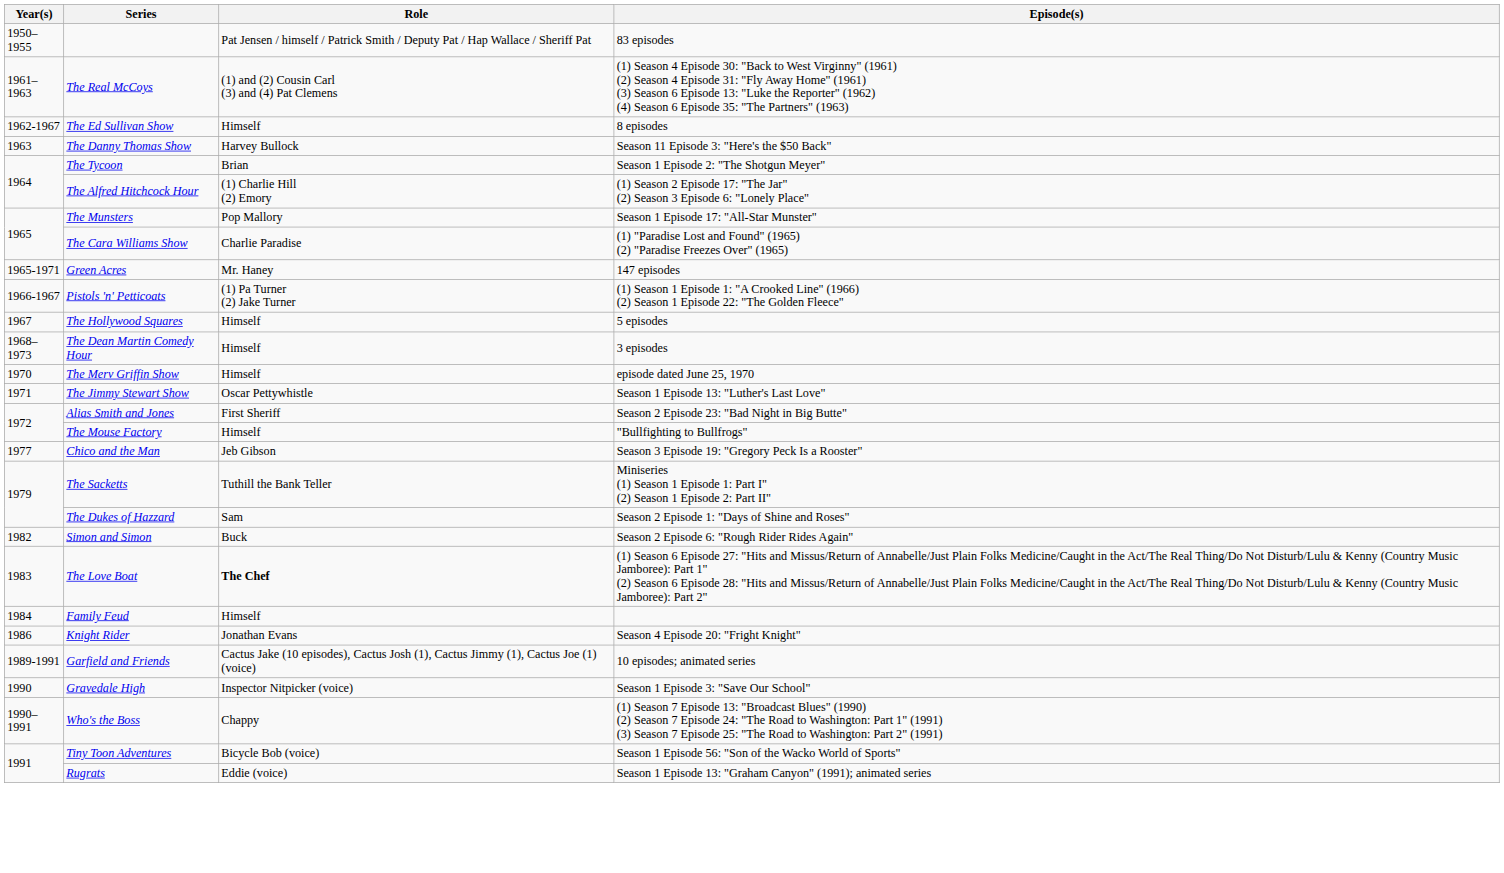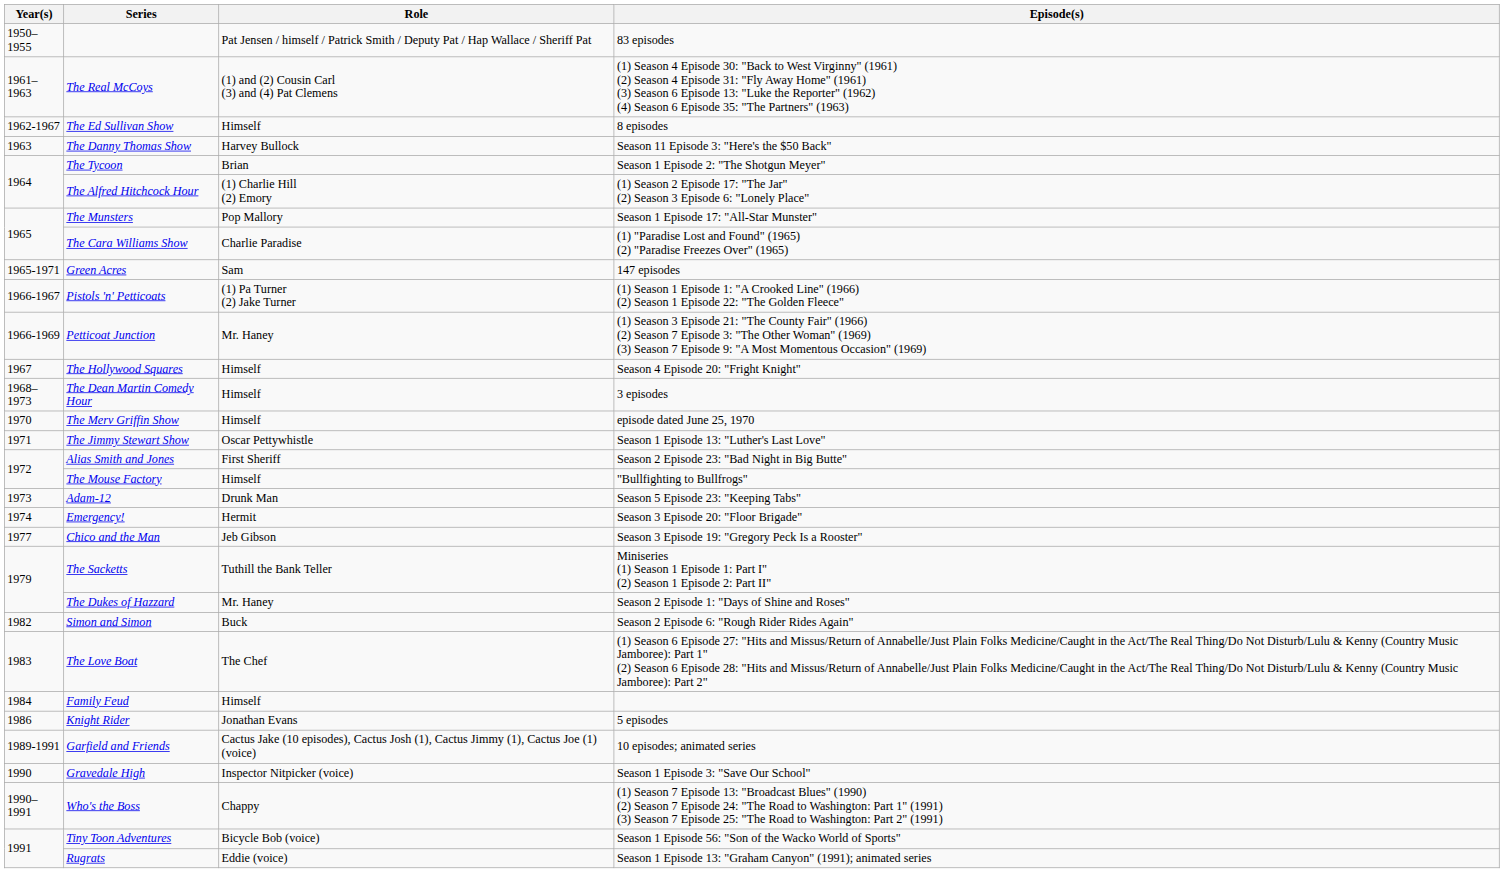Green Acres | Role: Mr. Haney -> Sam
+ row: 1966-1969 | Petticoat Junction | Mr. Haney | (1) Season 3 Episode 21: "The County Fair" (1966) (2) Season 7 Episode 3: "The Other Woman" (1969) (3) Season 7 Episode 9: "A Most Momentous Occasion" (1969)
The Hollywood Squares | Episode(s): 5 episodes -> Season 4 Episode 20: "Fright Knight"
+ row: 1973 | Adam-12 | Drunk Man | Season 5 Episode 23: "Keeping Tabs"
+ row: 1974 | Emergency! | Hermit | Season 3 Episode 20: "Floor Brigade"
The Dukes of Hazzard | Role: Sam -> Mr. Haney
The Love Boat | Role: bold -> normal
Knight Rider | Episode(s): Season 4 Episode 20: "Fright Knight" -> 5 episodes
